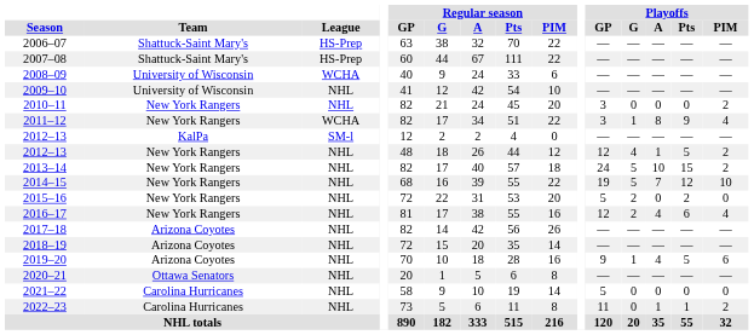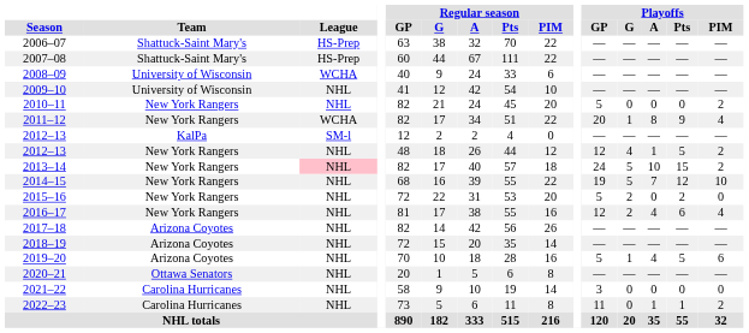2010–11 | Playoffs / GP: 3 -> 5
2011–12 | Playoffs / GP: 3 -> 20
2013–14 | League: no background -> pink background
2019–20 | Playoffs / GP: 9 -> 5
2021–22 | Playoffs / GP: 5 -> 3
